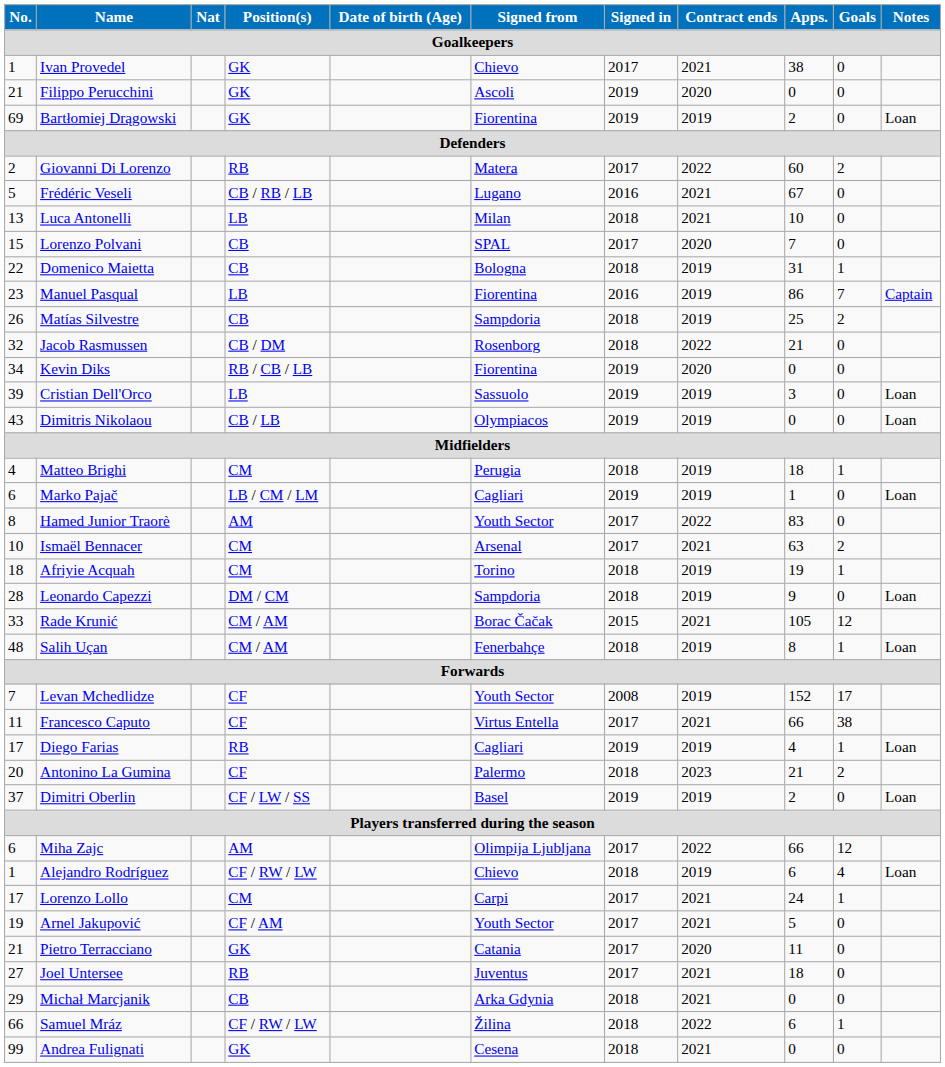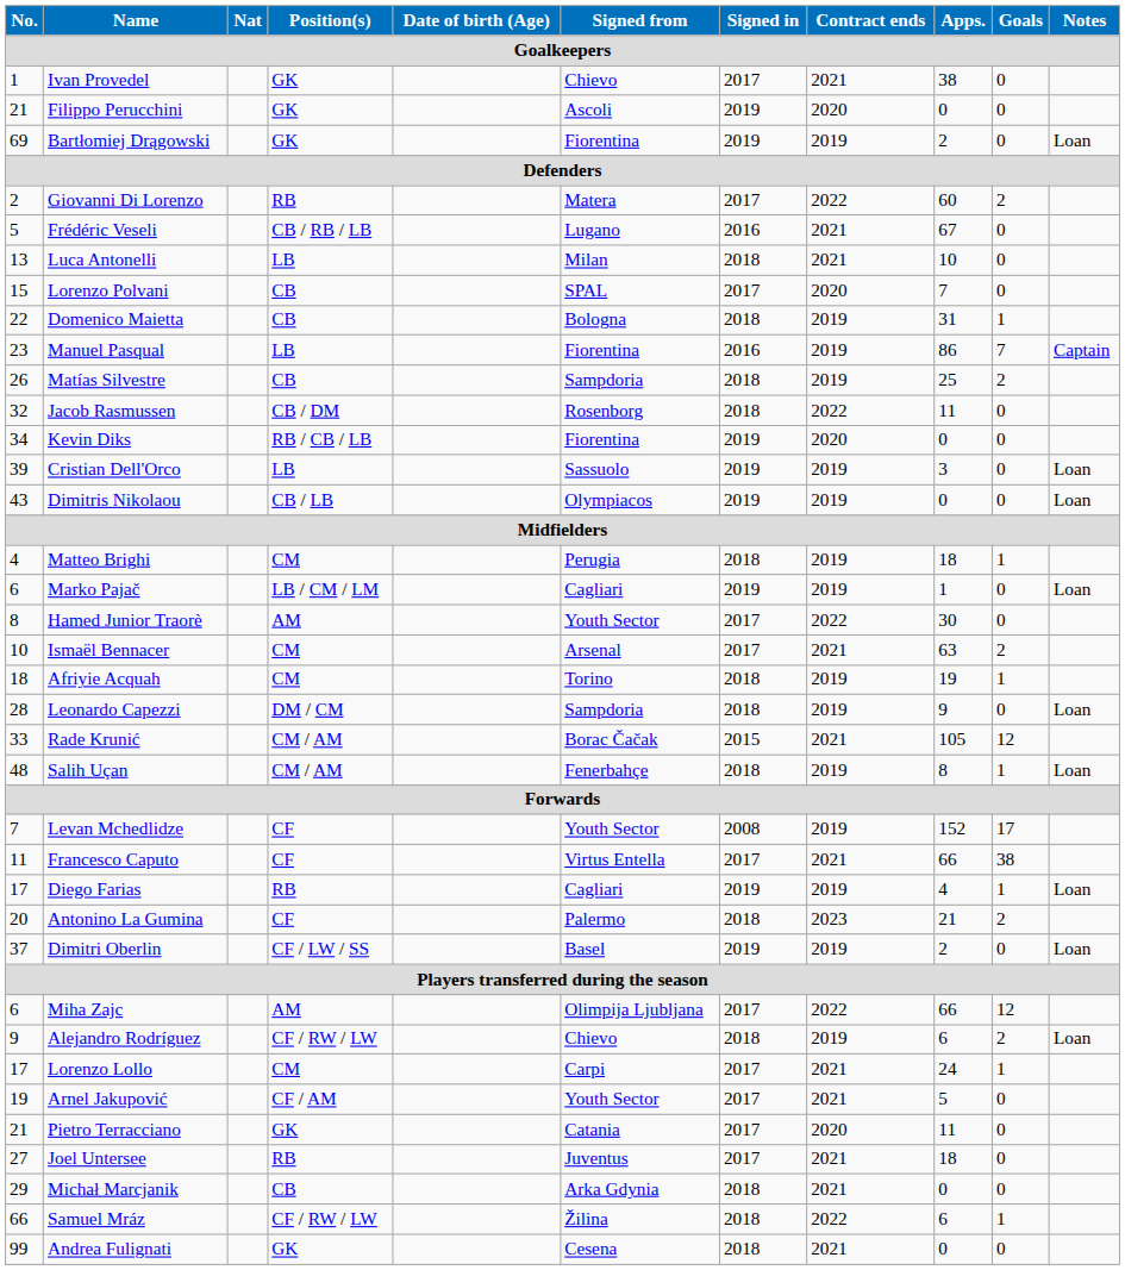Jacob Rasmussen | Apps.: 21 -> 11
Hamed Junior Traorè | Apps.: 83 -> 30
Alejandro Rodríguez | No.: 1 -> 9
Alejandro Rodríguez | Goals: 4 -> 2
